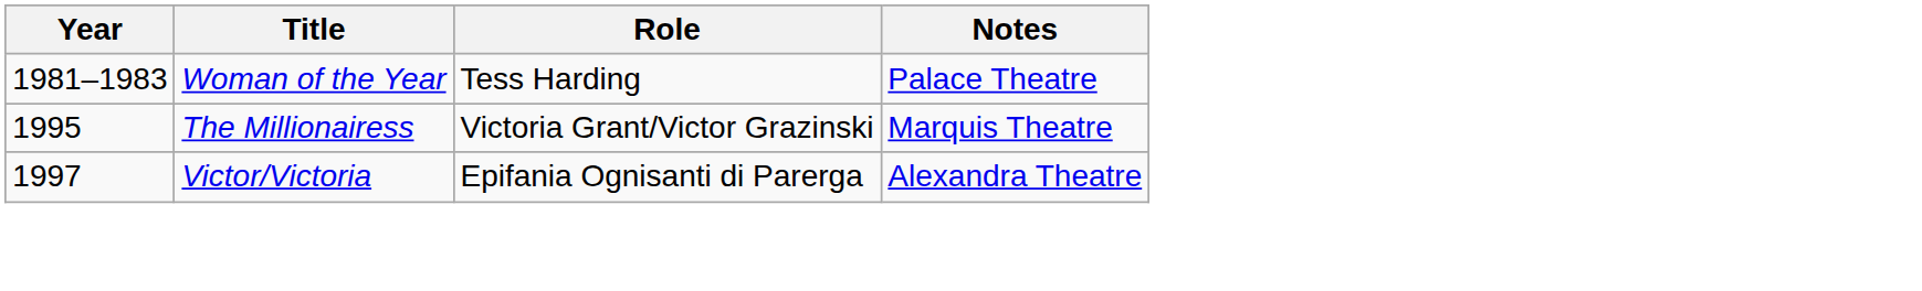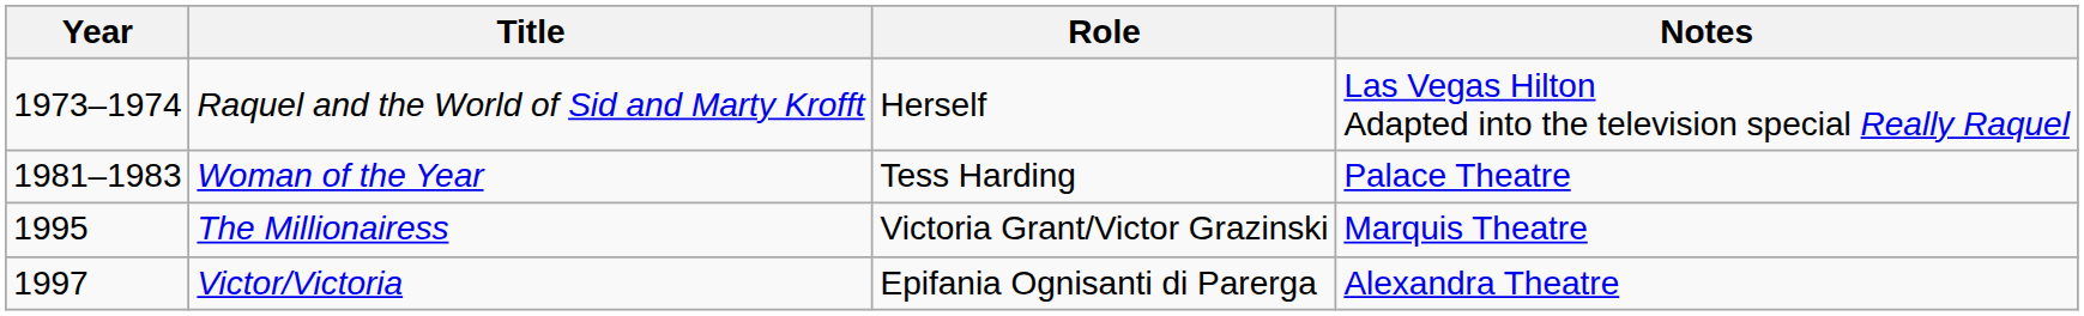+ row: 1973–1974 | Raquel and the World of Sid and Marty Krofft | Herself | Las Vegas Hilton Adapted into the television special Really Raquel
